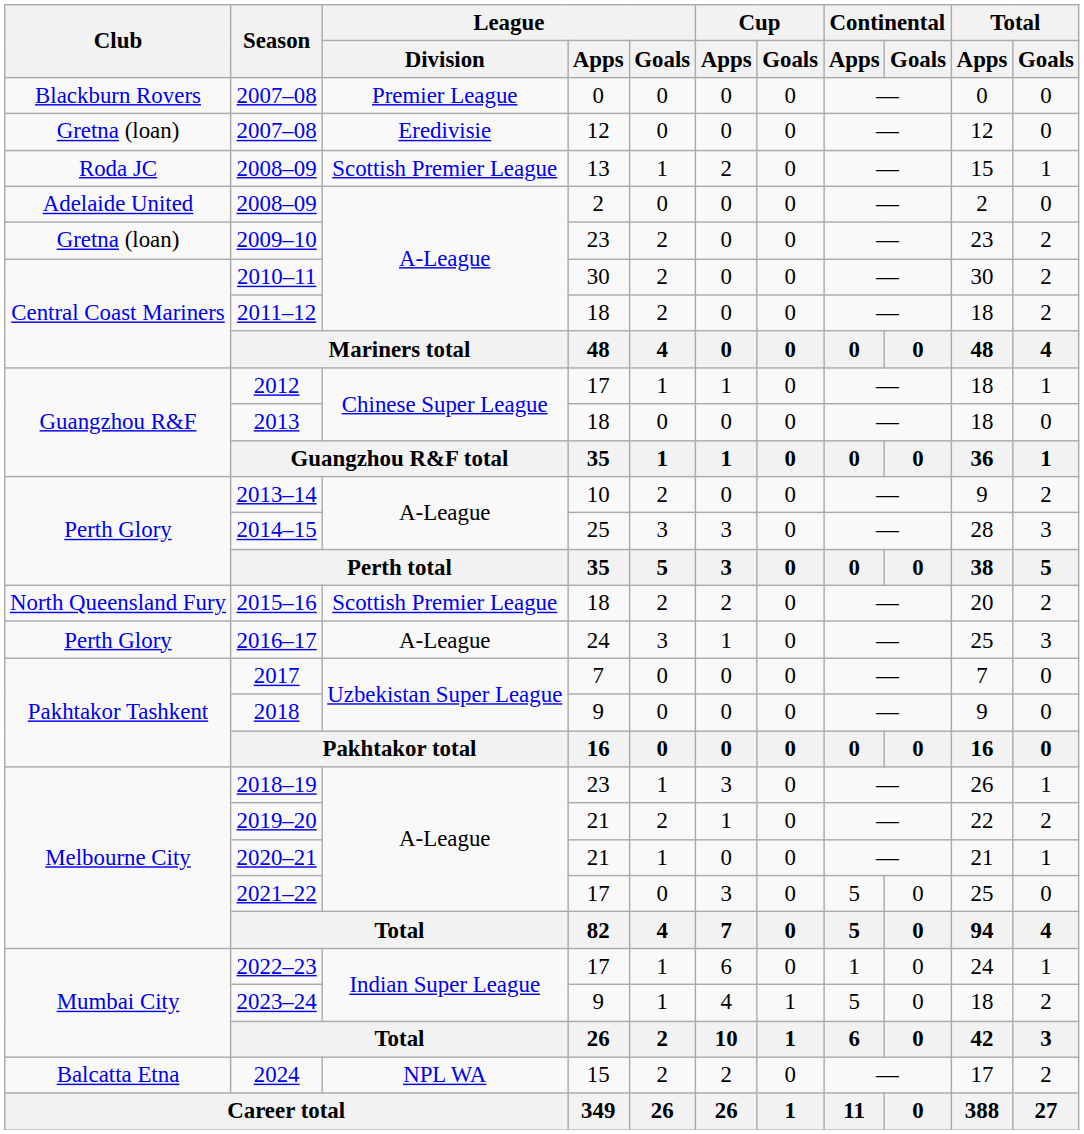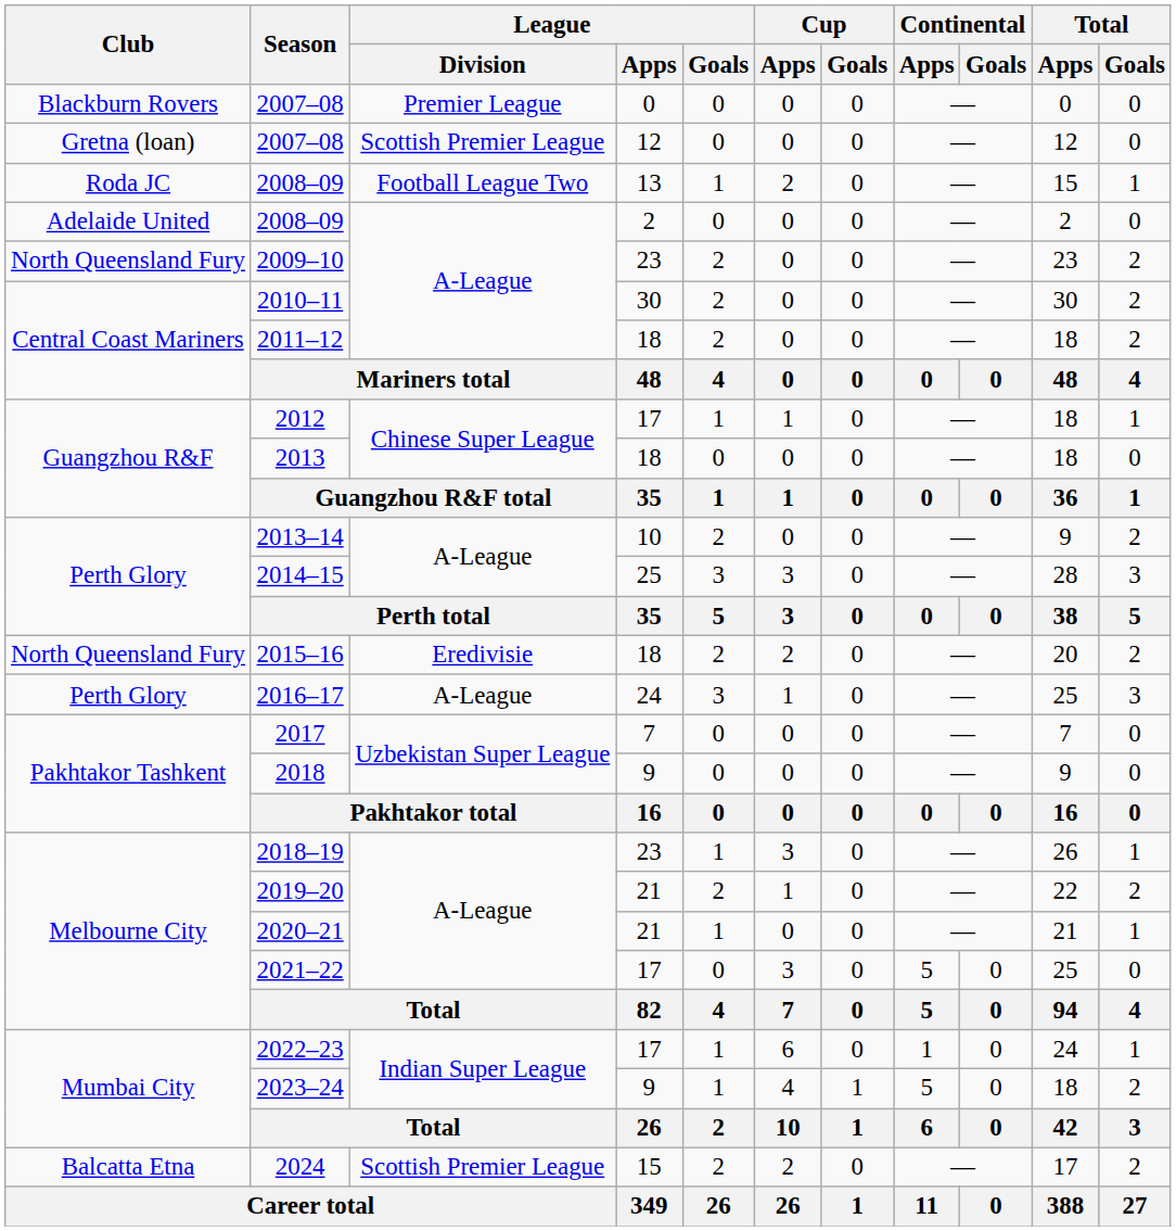2007–08 / 12 | League / Division: Eredivisie -> Scottish Premier League
2008–09 / 13 | League / Division: Scottish Premier League -> Football League Two
2009–10 | Club: Gretna (loan) -> North Queensland Fury
2015–16 | League / Division: Scottish Premier League -> Eredivisie
2024 | League / Division: NPL WA -> Scottish Premier League
